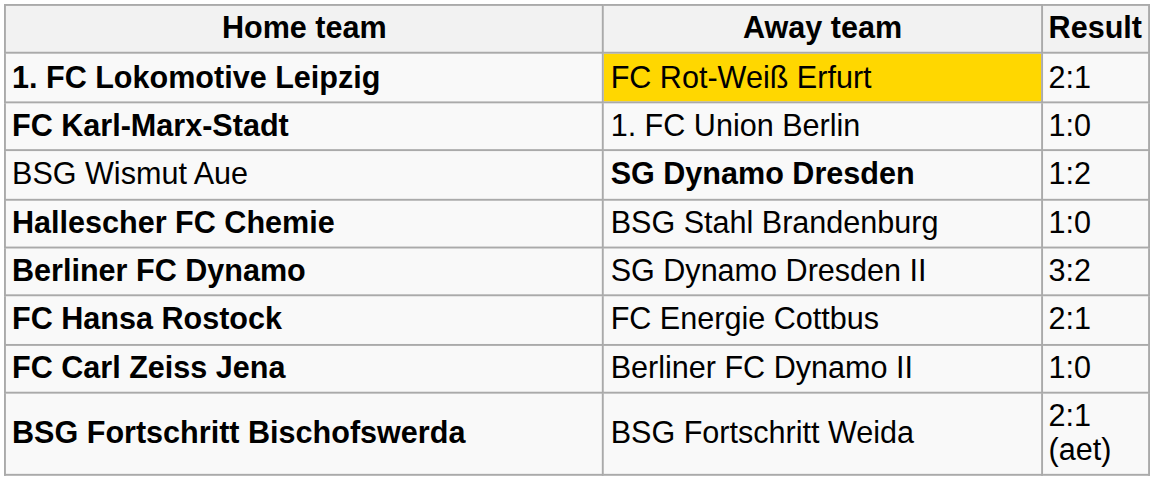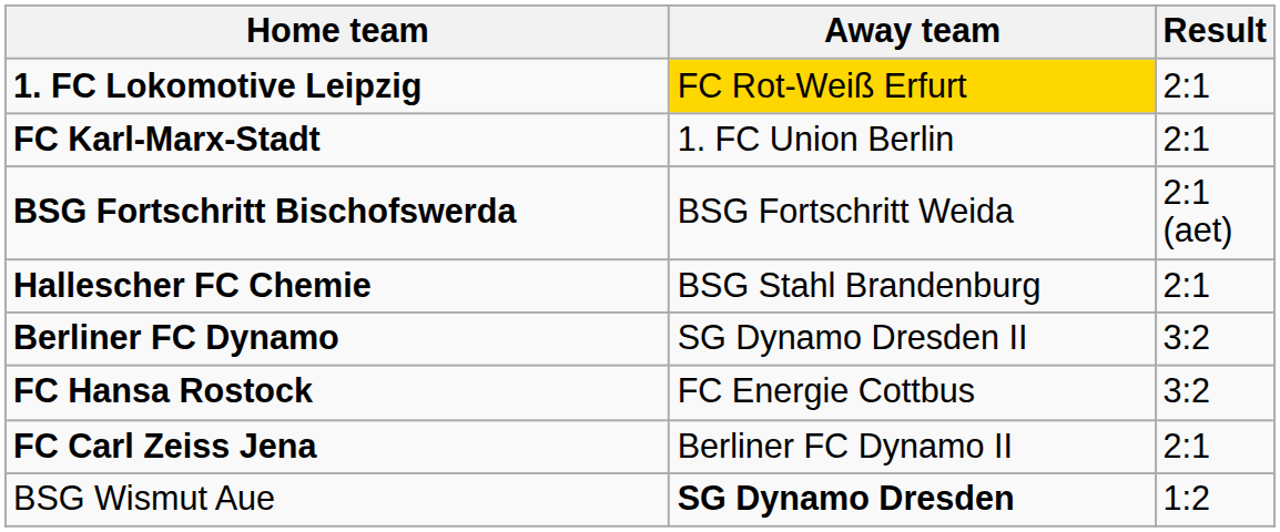FC Karl-Marx-Stadt | Result: 1:0 -> 2:1
rows swapped: BSG Wismut Aue <-> BSG Fortschritt Bischofswerda
Hallescher FC Chemie | Result: 1:0 -> 2:1
FC Hansa Rostock | Result: 2:1 -> 3:2
FC Carl Zeiss Jena | Result: 1:0 -> 2:1
